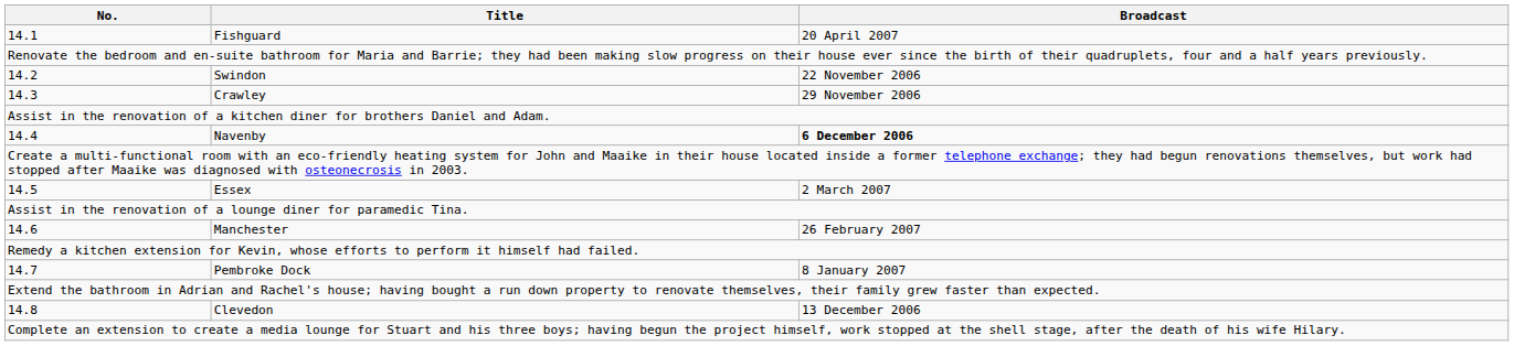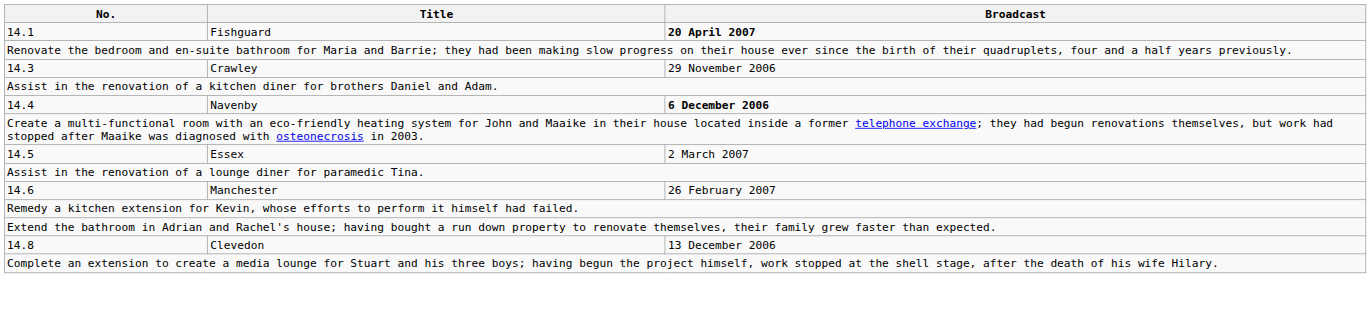Fishguard | Broadcast: normal -> bold
- row: 14.2 | Swindon | 22 November 2006
- row: 14.7 | Pembroke Dock | 8 January 2007
